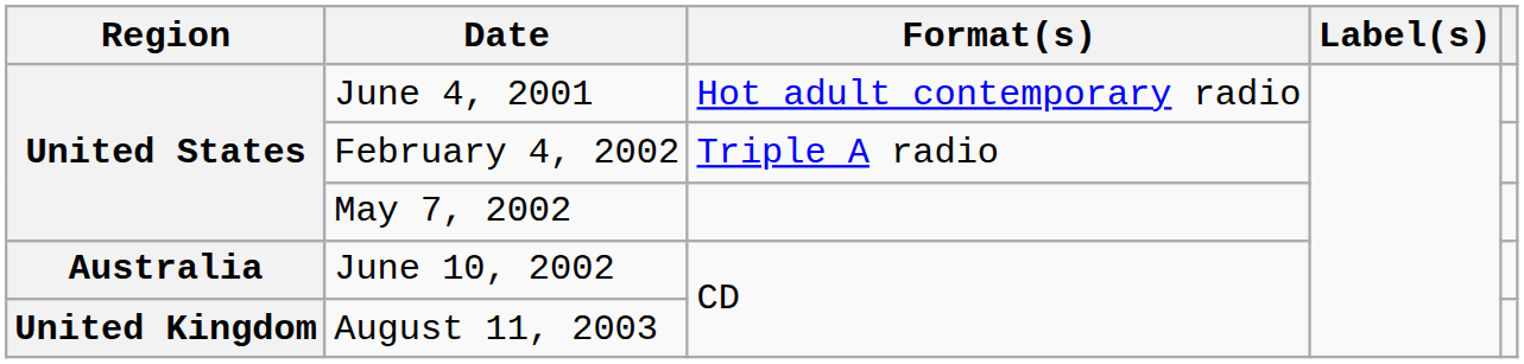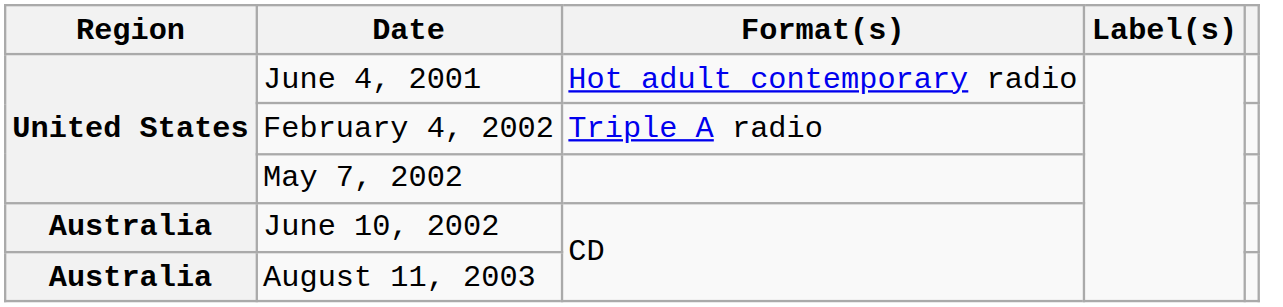August 11, 2003 | Region: United Kingdom -> Australia
